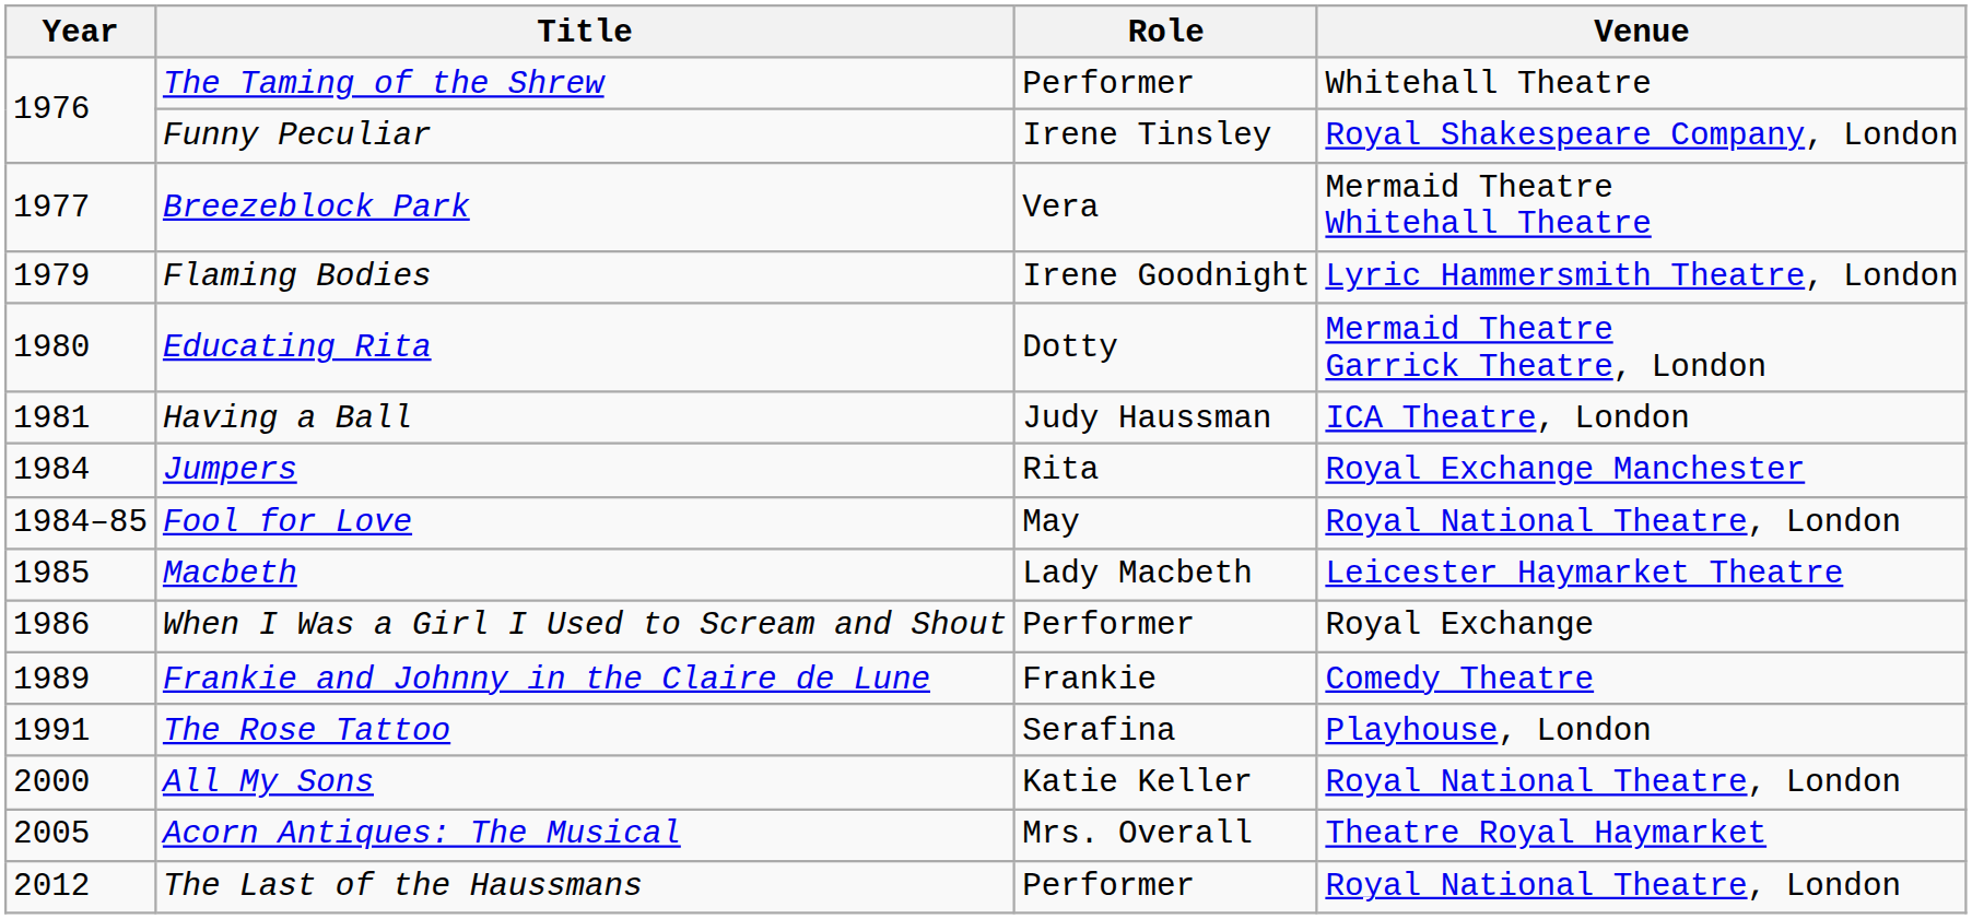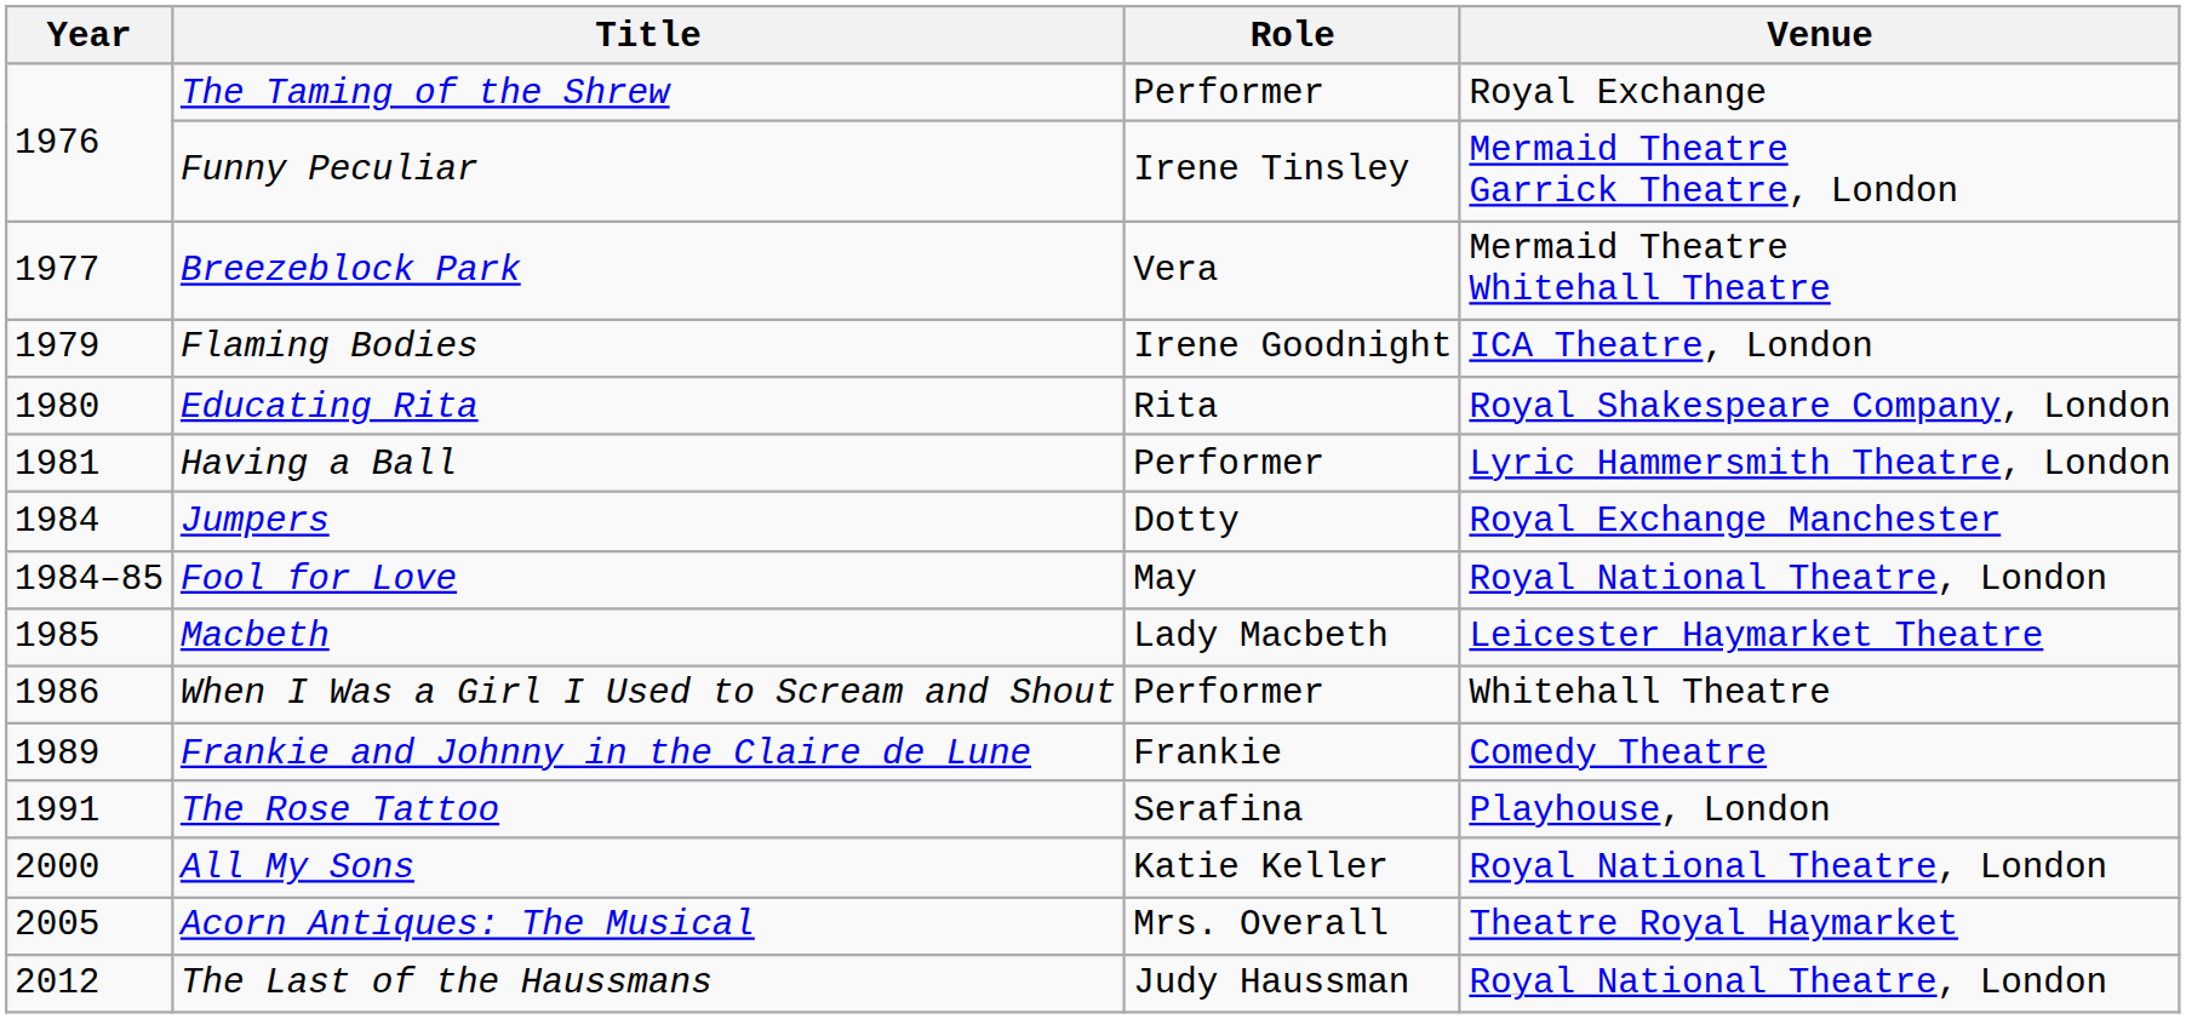The Taming of the Shrew | Venue: Whitehall Theatre -> Royal Exchange
Funny Peculiar | Venue: Royal Shakespeare Company, London -> Mermaid Theatre Garrick Theatre, London
Flaming Bodies | Venue: Lyric Hammersmith Theatre, London -> ICA Theatre, London
Educating Rita | Role: Dotty -> Rita
Educating Rita | Venue: Mermaid Theatre Garrick Theatre, London -> Royal Shakespeare Company, London
Having a Ball | Role: Judy Haussman -> Performer
Having a Ball | Venue: ICA Theatre, London -> Lyric Hammersmith Theatre, London
Jumpers | Role: Rita -> Dotty
When I Was a Girl I Used to Scream and Shout | Venue: Royal Exchange -> Whitehall Theatre
The Last of the Haussmans | Role: Performer -> Judy Haussman
